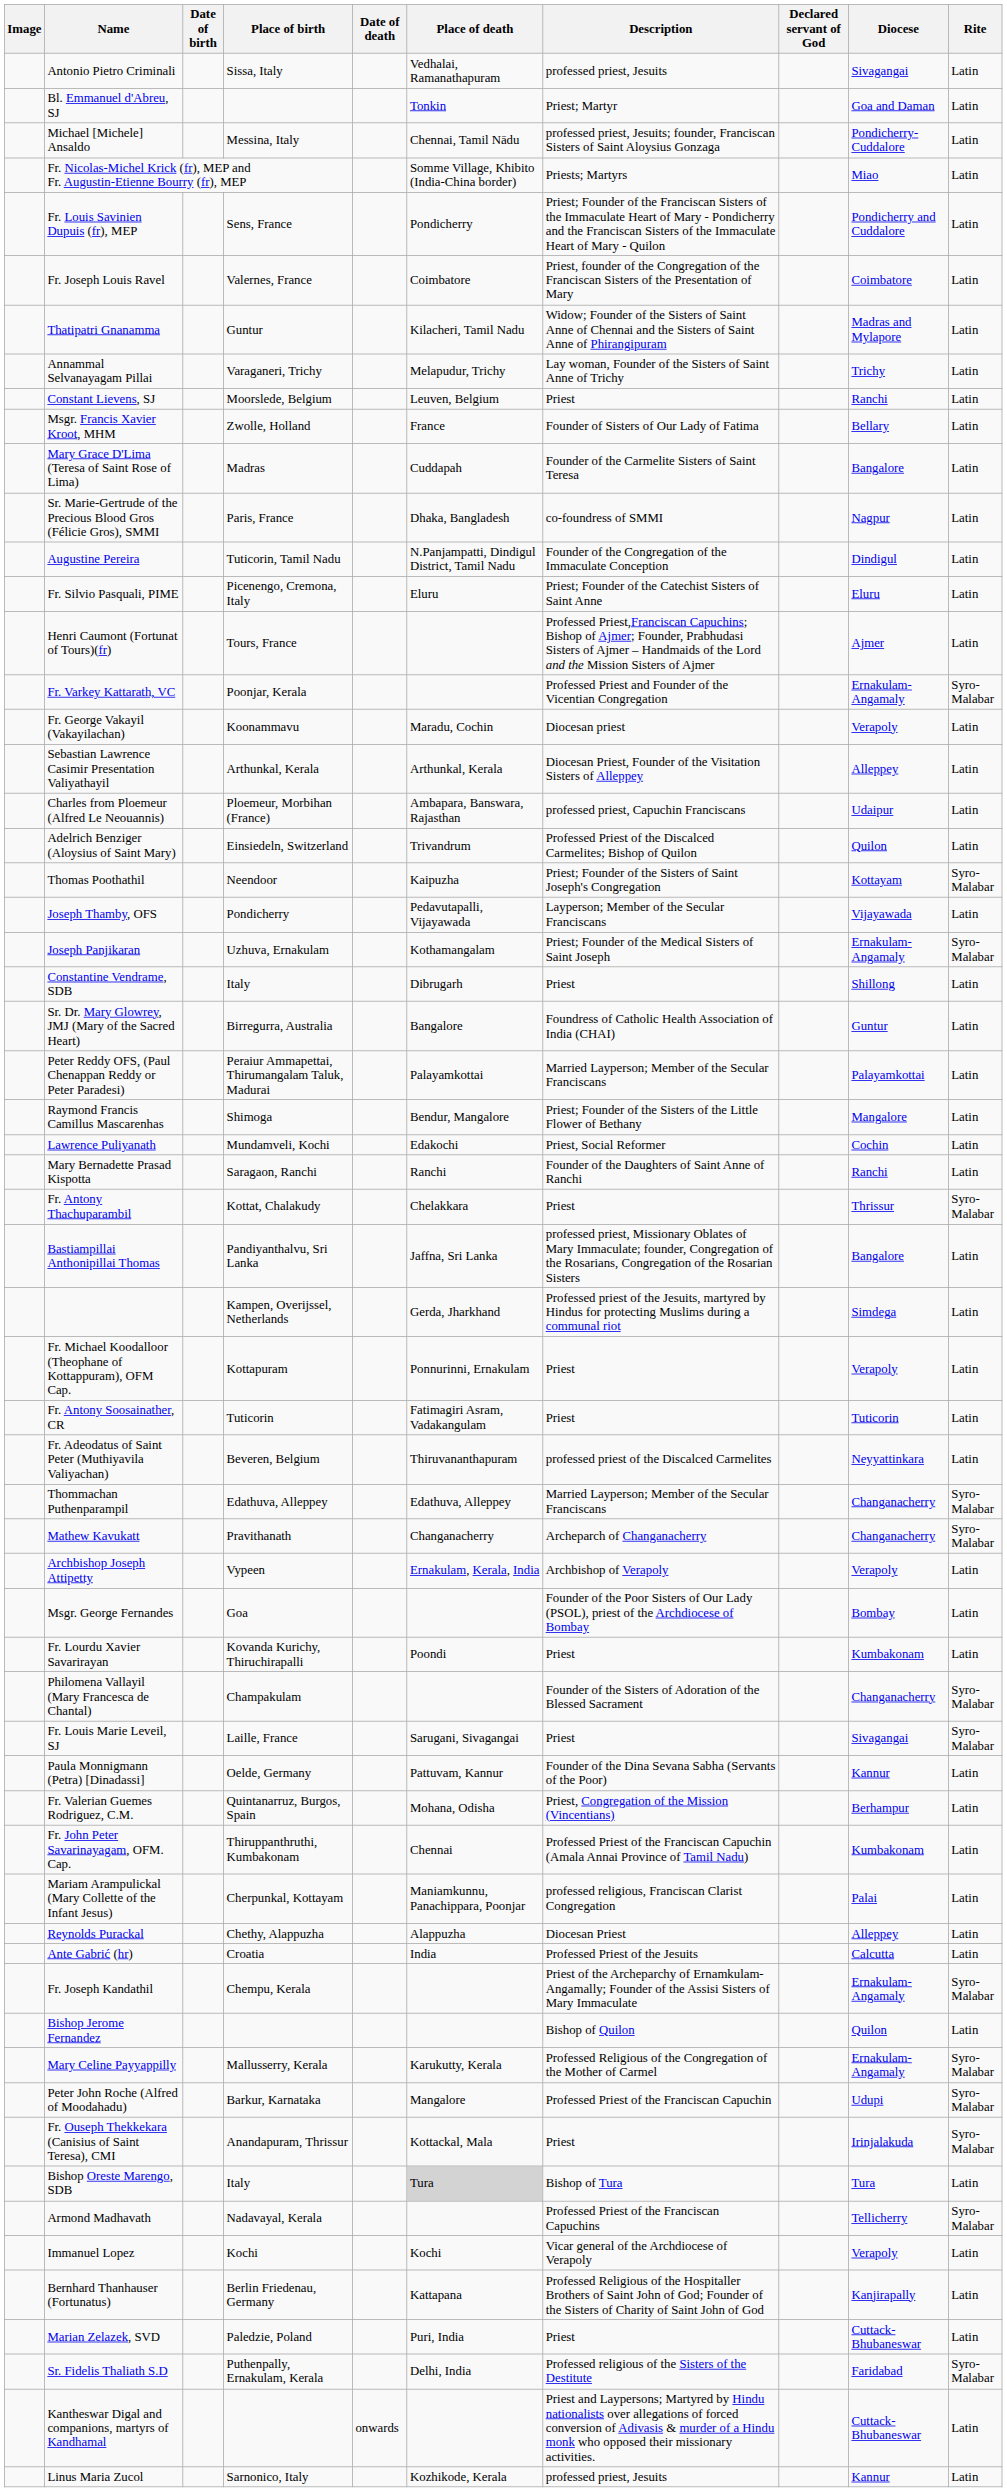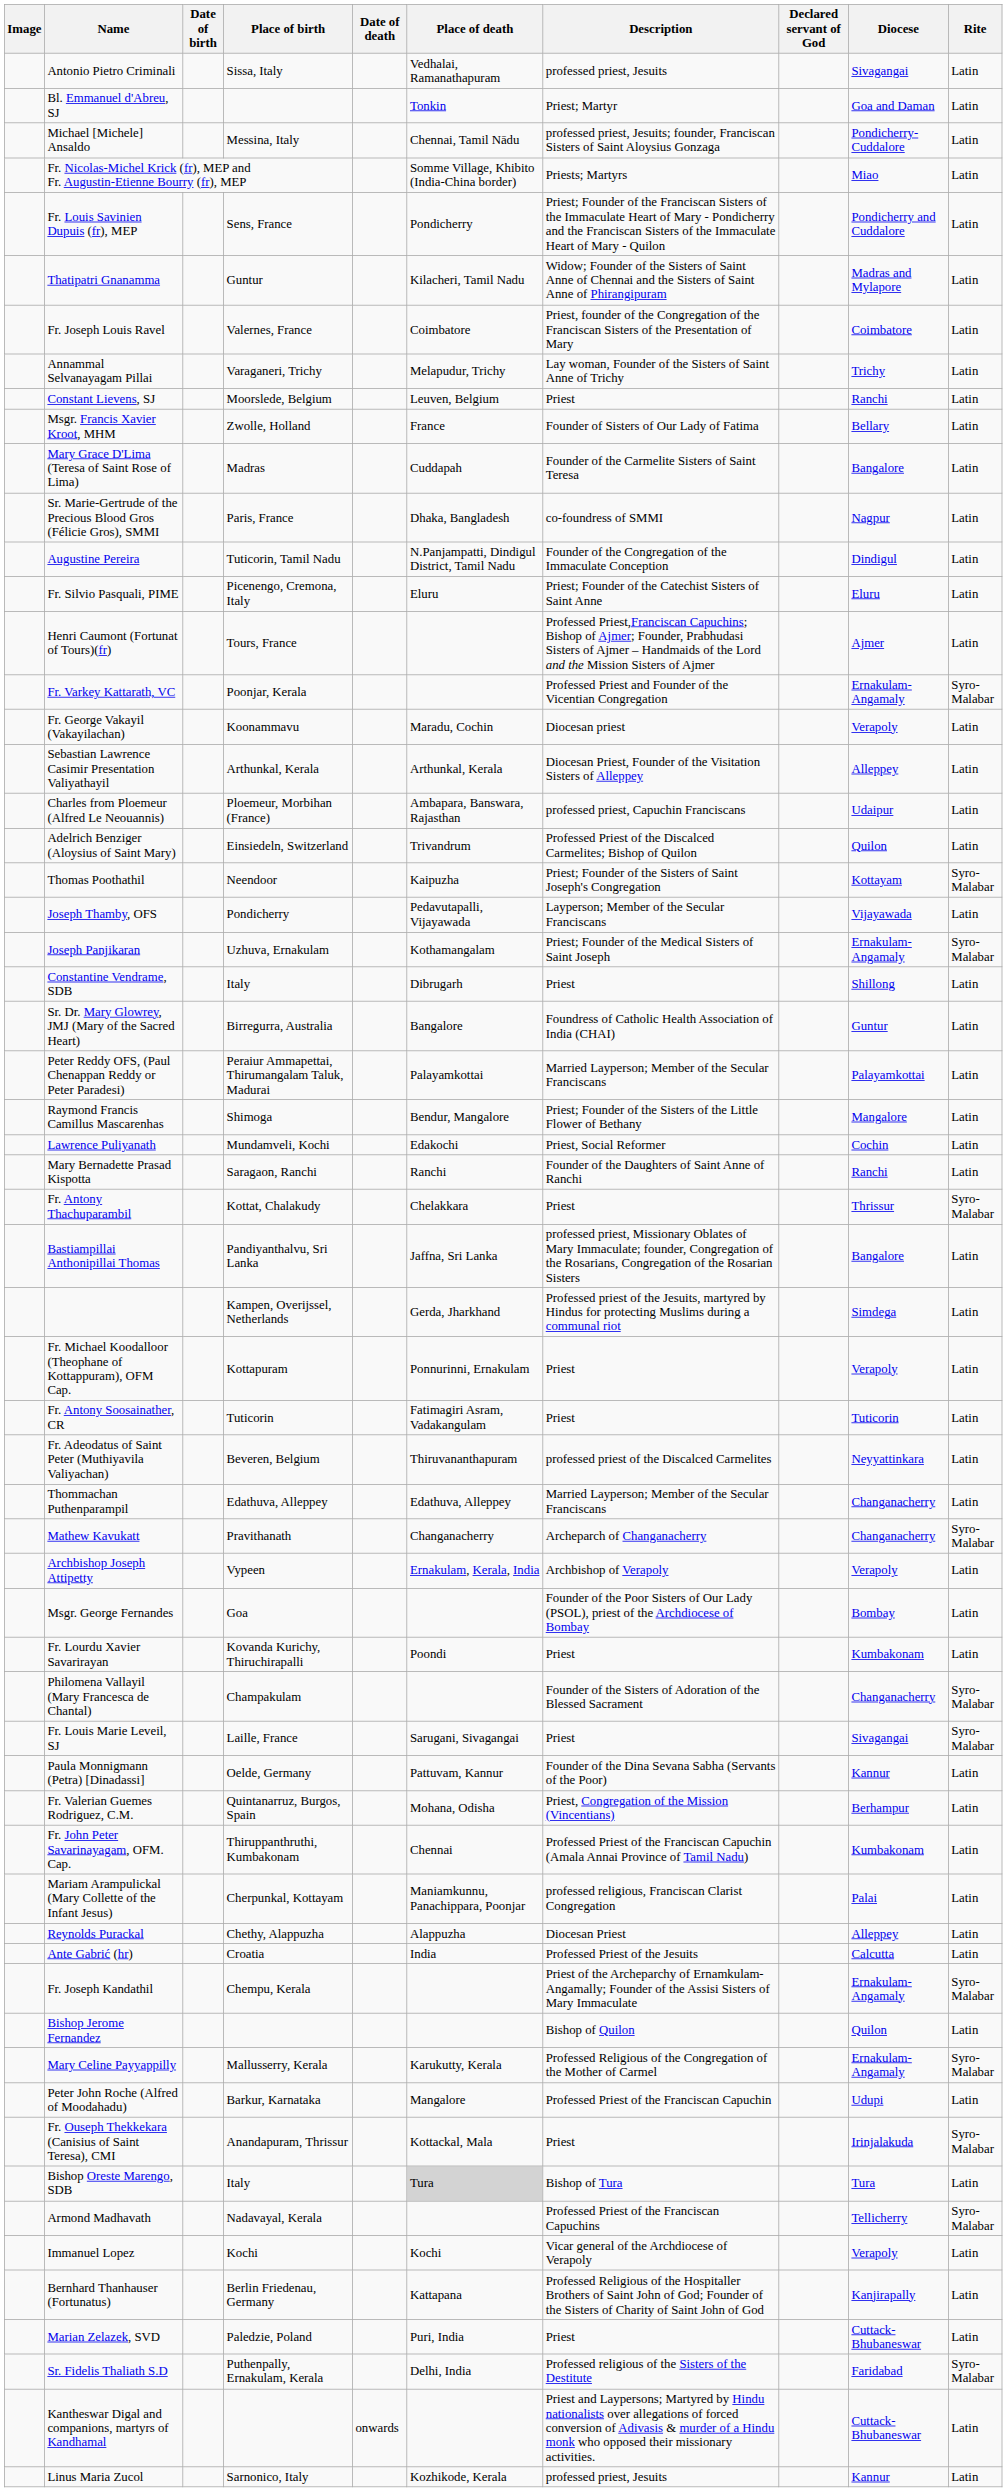rows swapped: Thatipatri Gnanamma <-> Fr. Joseph Louis Ravel
Thommachan Puthenparampil | Rite: Syro-Malabar -> Latin
Peter John Roche (Alfred of Moodahadu) | Rite: Syro-Malabar -> Latin
